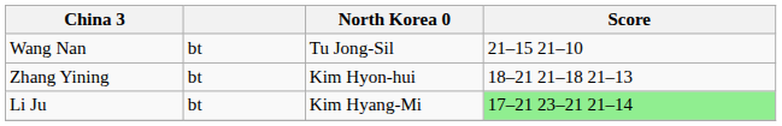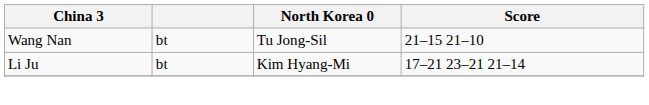- row: Zhang Yining | bt | Kim Hyon-hui | 18–21 21–18 21–13
Li Ju | Score: lightgreen background -> no background
